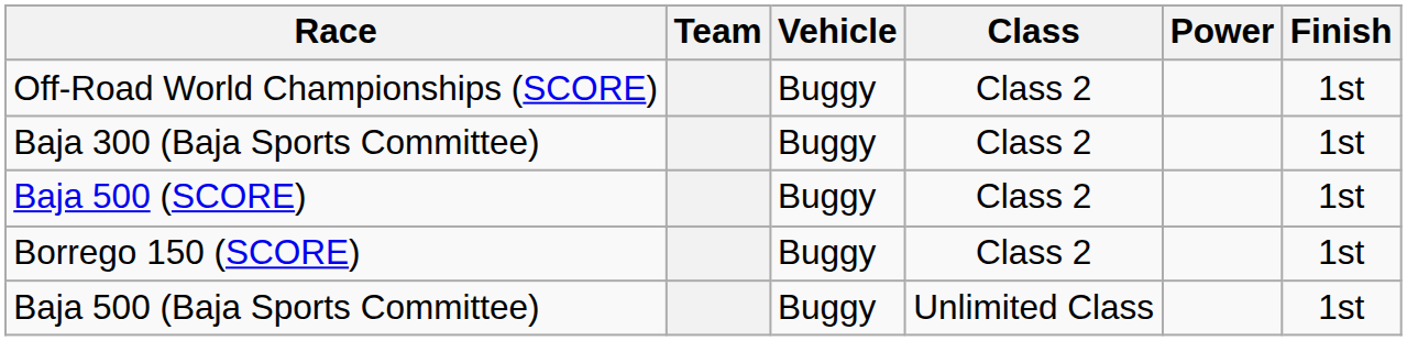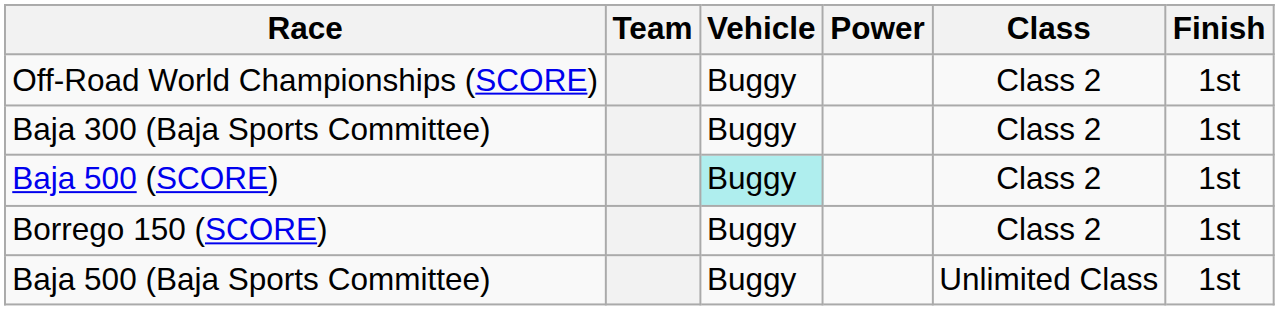columns swapped: Power <-> Class
Baja 500 (SCORE) | Vehicle: no background -> paleturquoise background
